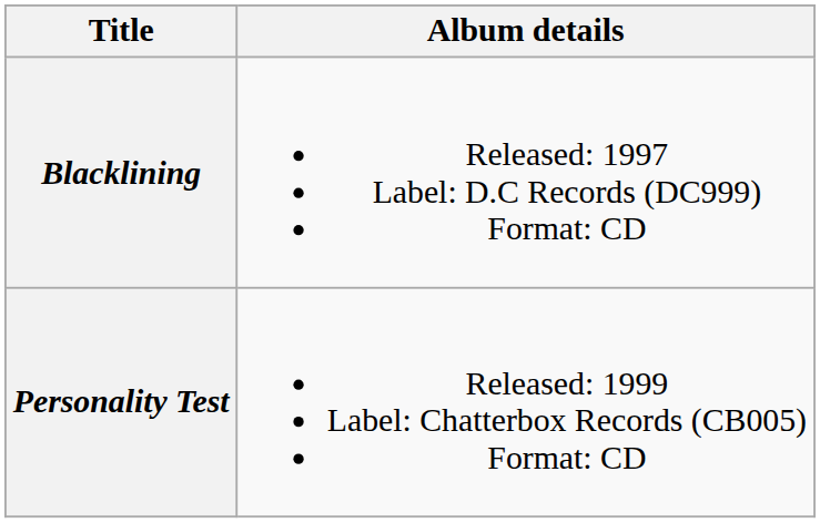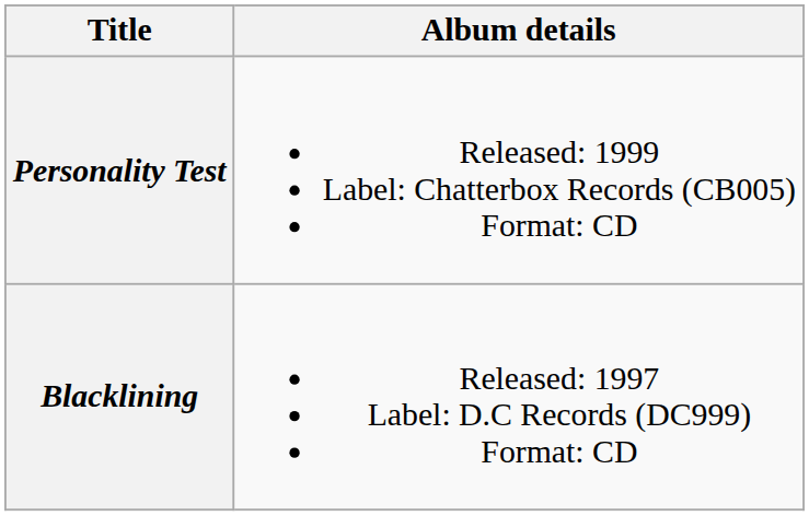rows swapped: Blacklining <-> Personality Test
